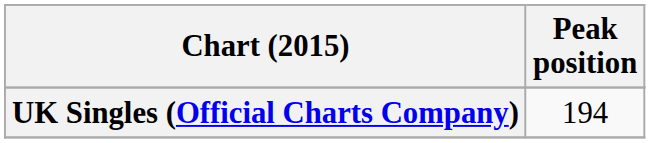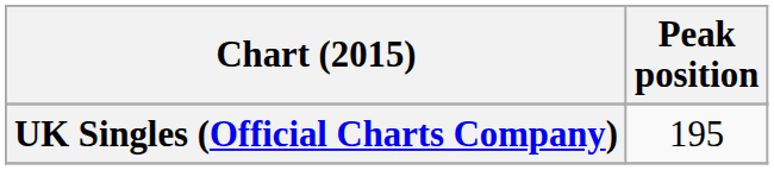UK Singles (Official Charts Company) | Peak position: 194 -> 195
